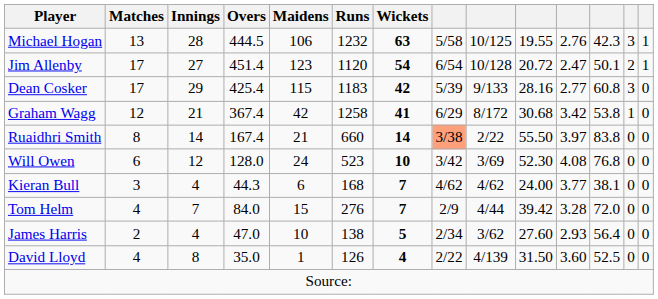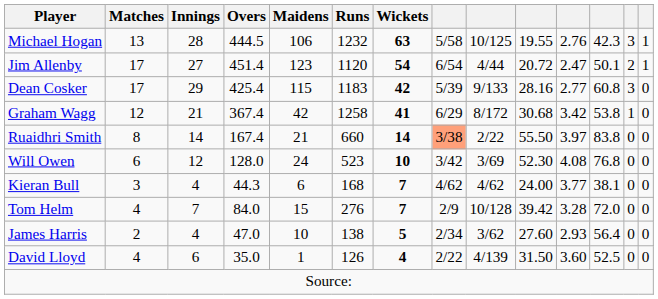Jim Allenby | column 9: 10/128 -> 4/44
Tom Helm | column 9: 4/44 -> 10/128
David Lloyd | Innings: 8 -> 6
